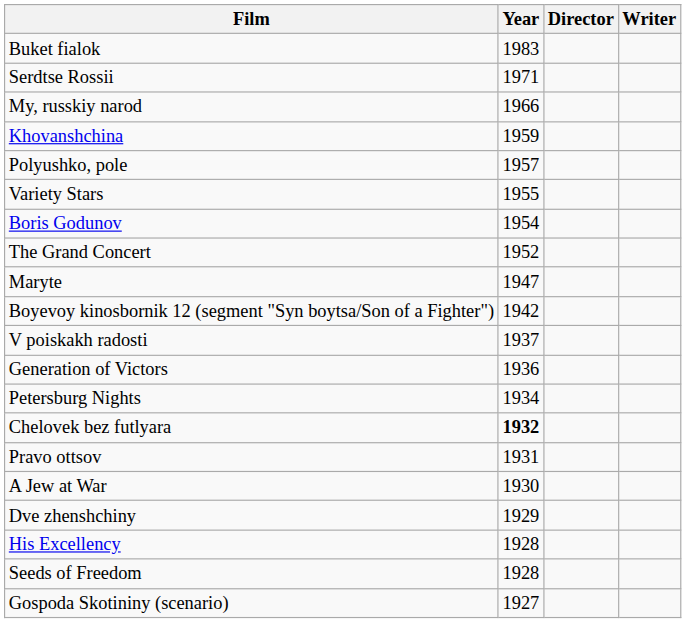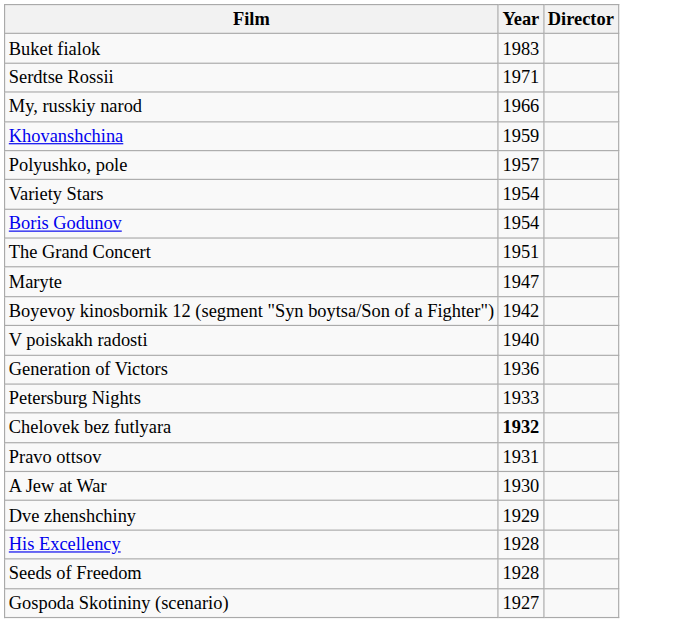- column: Writer
Variety Stars | Year: 1955 -> 1954
The Grand Concert | Year: 1952 -> 1951
V poiskakh radosti | Year: 1937 -> 1940
Petersburg Nights | Year: 1934 -> 1933
